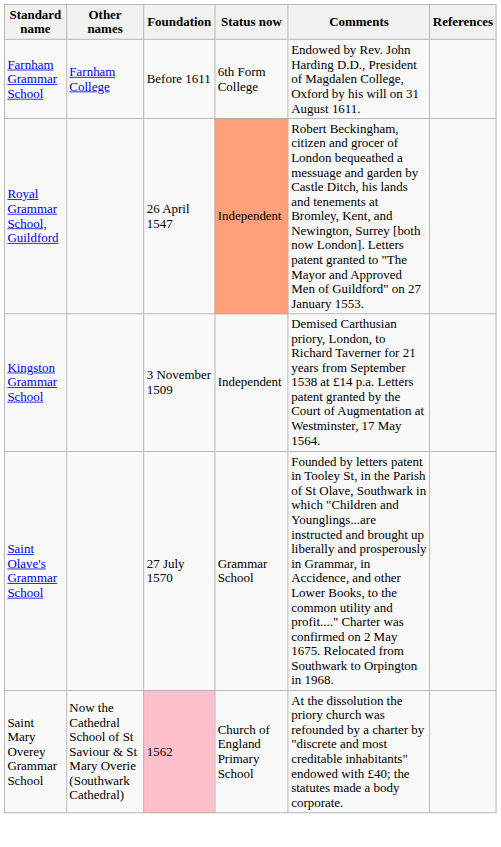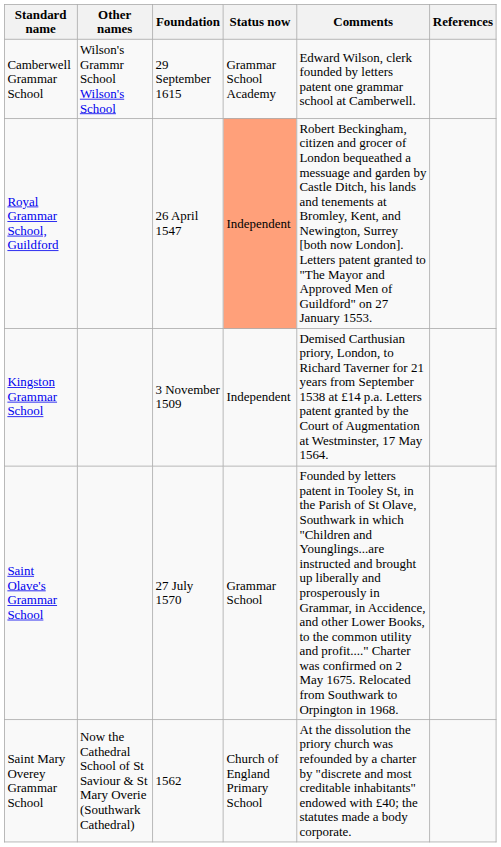+ row: Camberwell Grammar School | Wilson's Grammr School Wilson's School | 29 September 1615 | Grammar School Academy | Edward Wilson, clerk founded by letters patent one grammar school at Camberwell.
- row: Farnham Grammar School | Farnham College | Before 1611 | 6th Form College | Endowed by Rev. John Harding D.D., President of Magdalen College, Oxford by his will on 31 August 1611.
Saint Mary Overey Grammar School | Foundation: pink background -> no background
